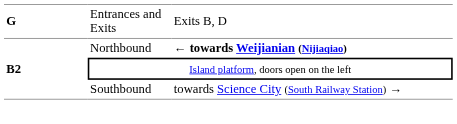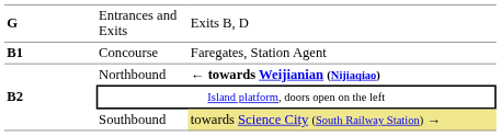+ row: B1 | Concourse | Faregates, Station Agent
Southbound | column 3: no background -> khaki background
